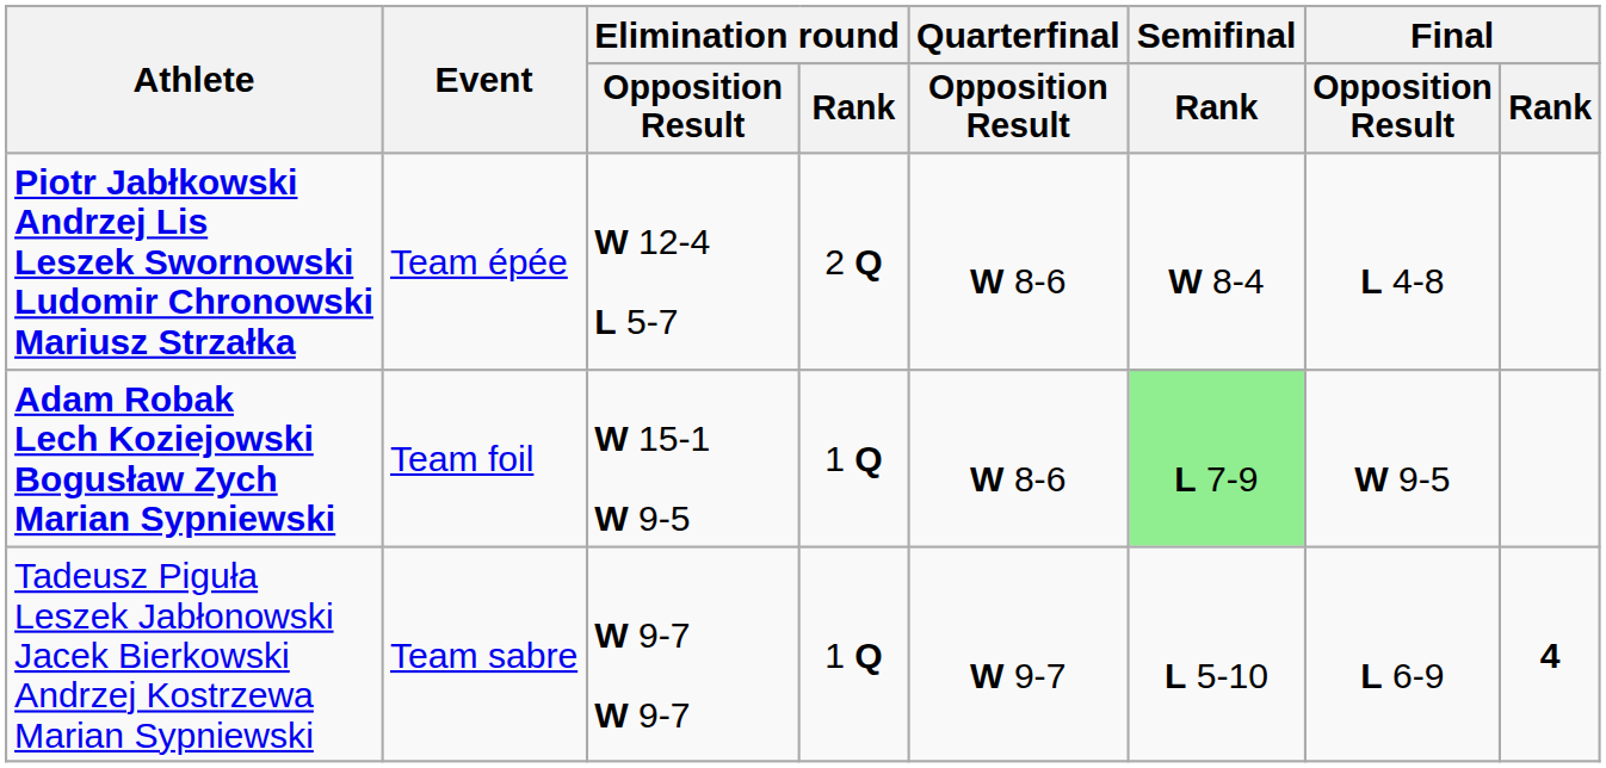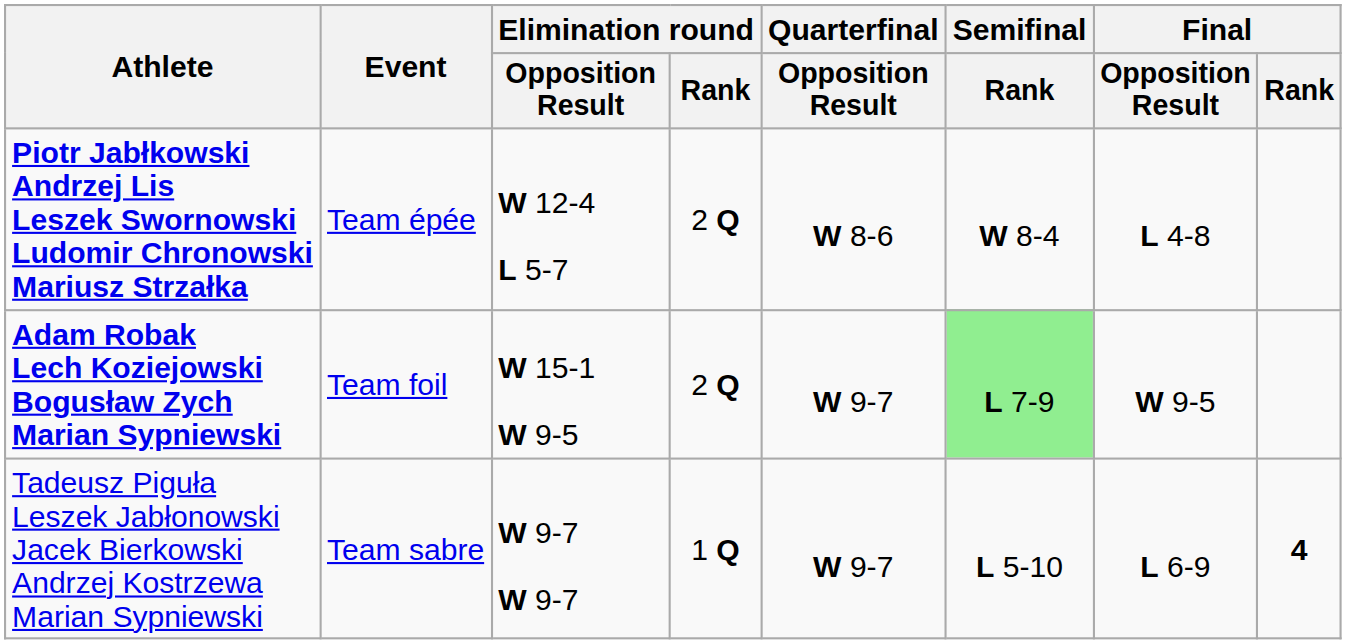Adam Robak Lech Koziejowski Bogusław Zych Marian Sypniewski | Elimination round / Rank: 1 Q -> 2 Q
Adam Robak Lech Koziejowski Bogusław Zych Marian Sypniewski | Quarterfinal / Opposition Result: W 8-6 -> W 9-7
